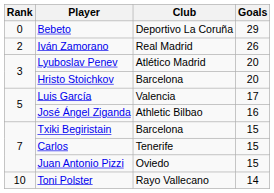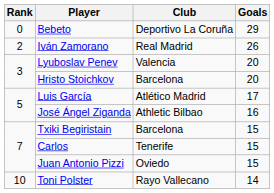Lyuboslav Penev | Club: Atlético Madrid -> Valencia
Luis García | Club: Valencia -> Atlético Madrid
